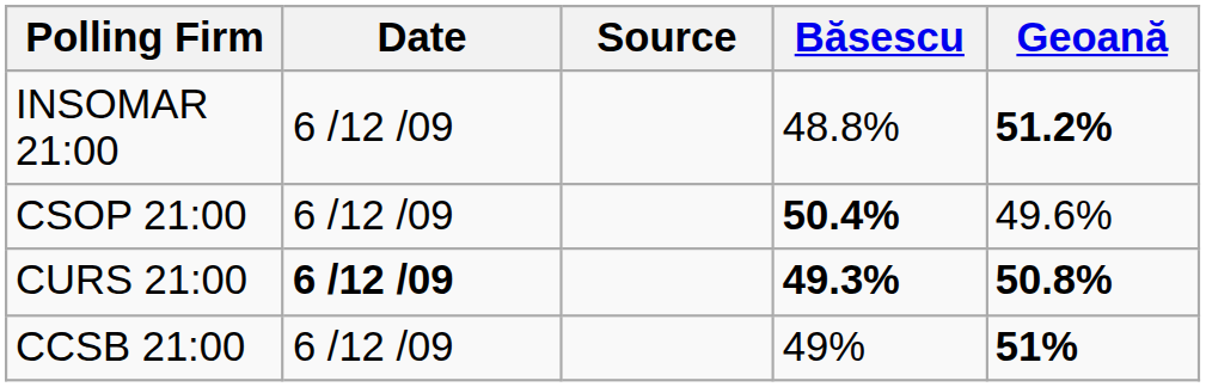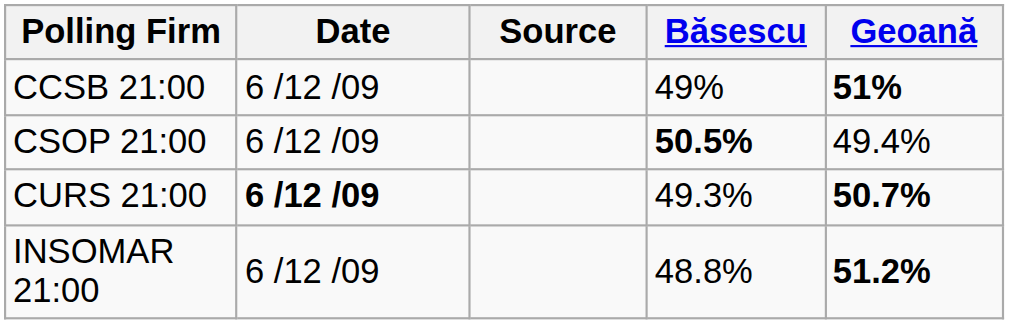rows swapped: INSOMAR 21:00 <-> CCSB 21:00
CSOP 21:00 | Băsescu: 50.4% -> 50.5%
CSOP 21:00 | Geoană: 49.6% -> 49.4%
CURS 21:00 | Băsescu: bold -> normal
CURS 21:00 | Geoană: 50.8% -> 50.7%
